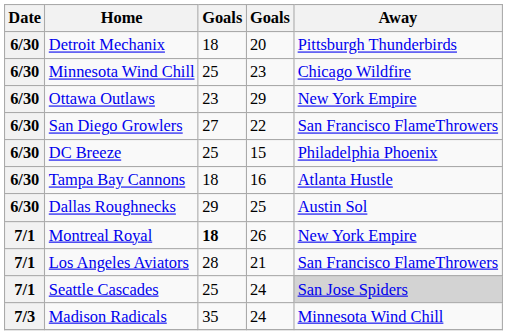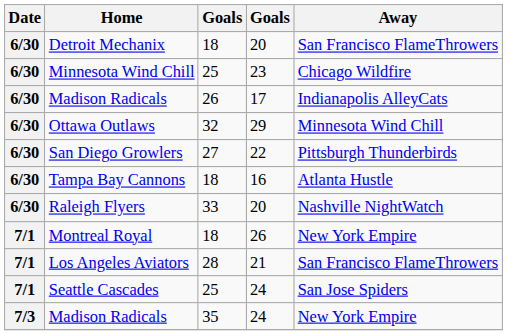Detroit Mechanix | Away: Pittsburgh Thunderbirds -> San Francisco FlameThrowers
+ row: 6/30 | Madison Radicals | 26 | 17 | Indianapolis AlleyCats
Ottawa Outlaws | column 3: 23 -> 32
Ottawa Outlaws | Away: New York Empire -> Minnesota Wind Chill
San Diego Growlers | Away: San Francisco FlameThrowers -> Pittsburgh Thunderbirds
- row: 6/30 | DC Breeze | 25 | 15 | Philadelphia Phoenix
+ row: 6/30 | Raleigh Flyers | 33 | 20 | Nashville NightWatch
- row: 6/30 | Dallas Roughnecks | 29 | 25 | Austin Sol
Montreal Royal | column 3: bold -> normal
Seattle Cascades | Away: lightgrey background -> no background
Madison Radicals / 24 | Away: Minnesota Wind Chill -> New York Empire
